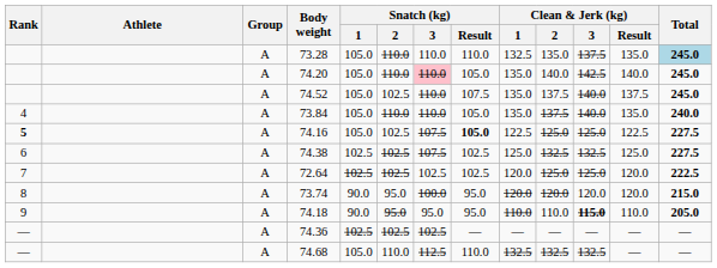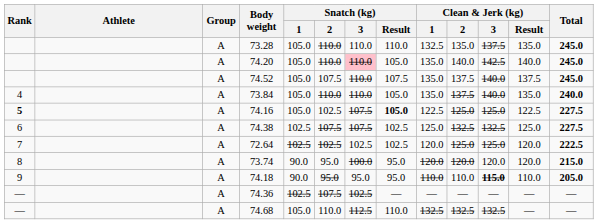73.28 | Total: lightblue background -> no background
74.52 | Snatch (kg) / 2: 102.5 -> 107.5
74.38 | Snatch (kg) / 2: 102.5 -> 107.5
74.36 | Snatch (kg) / 2: 102.5 -> 107.5
